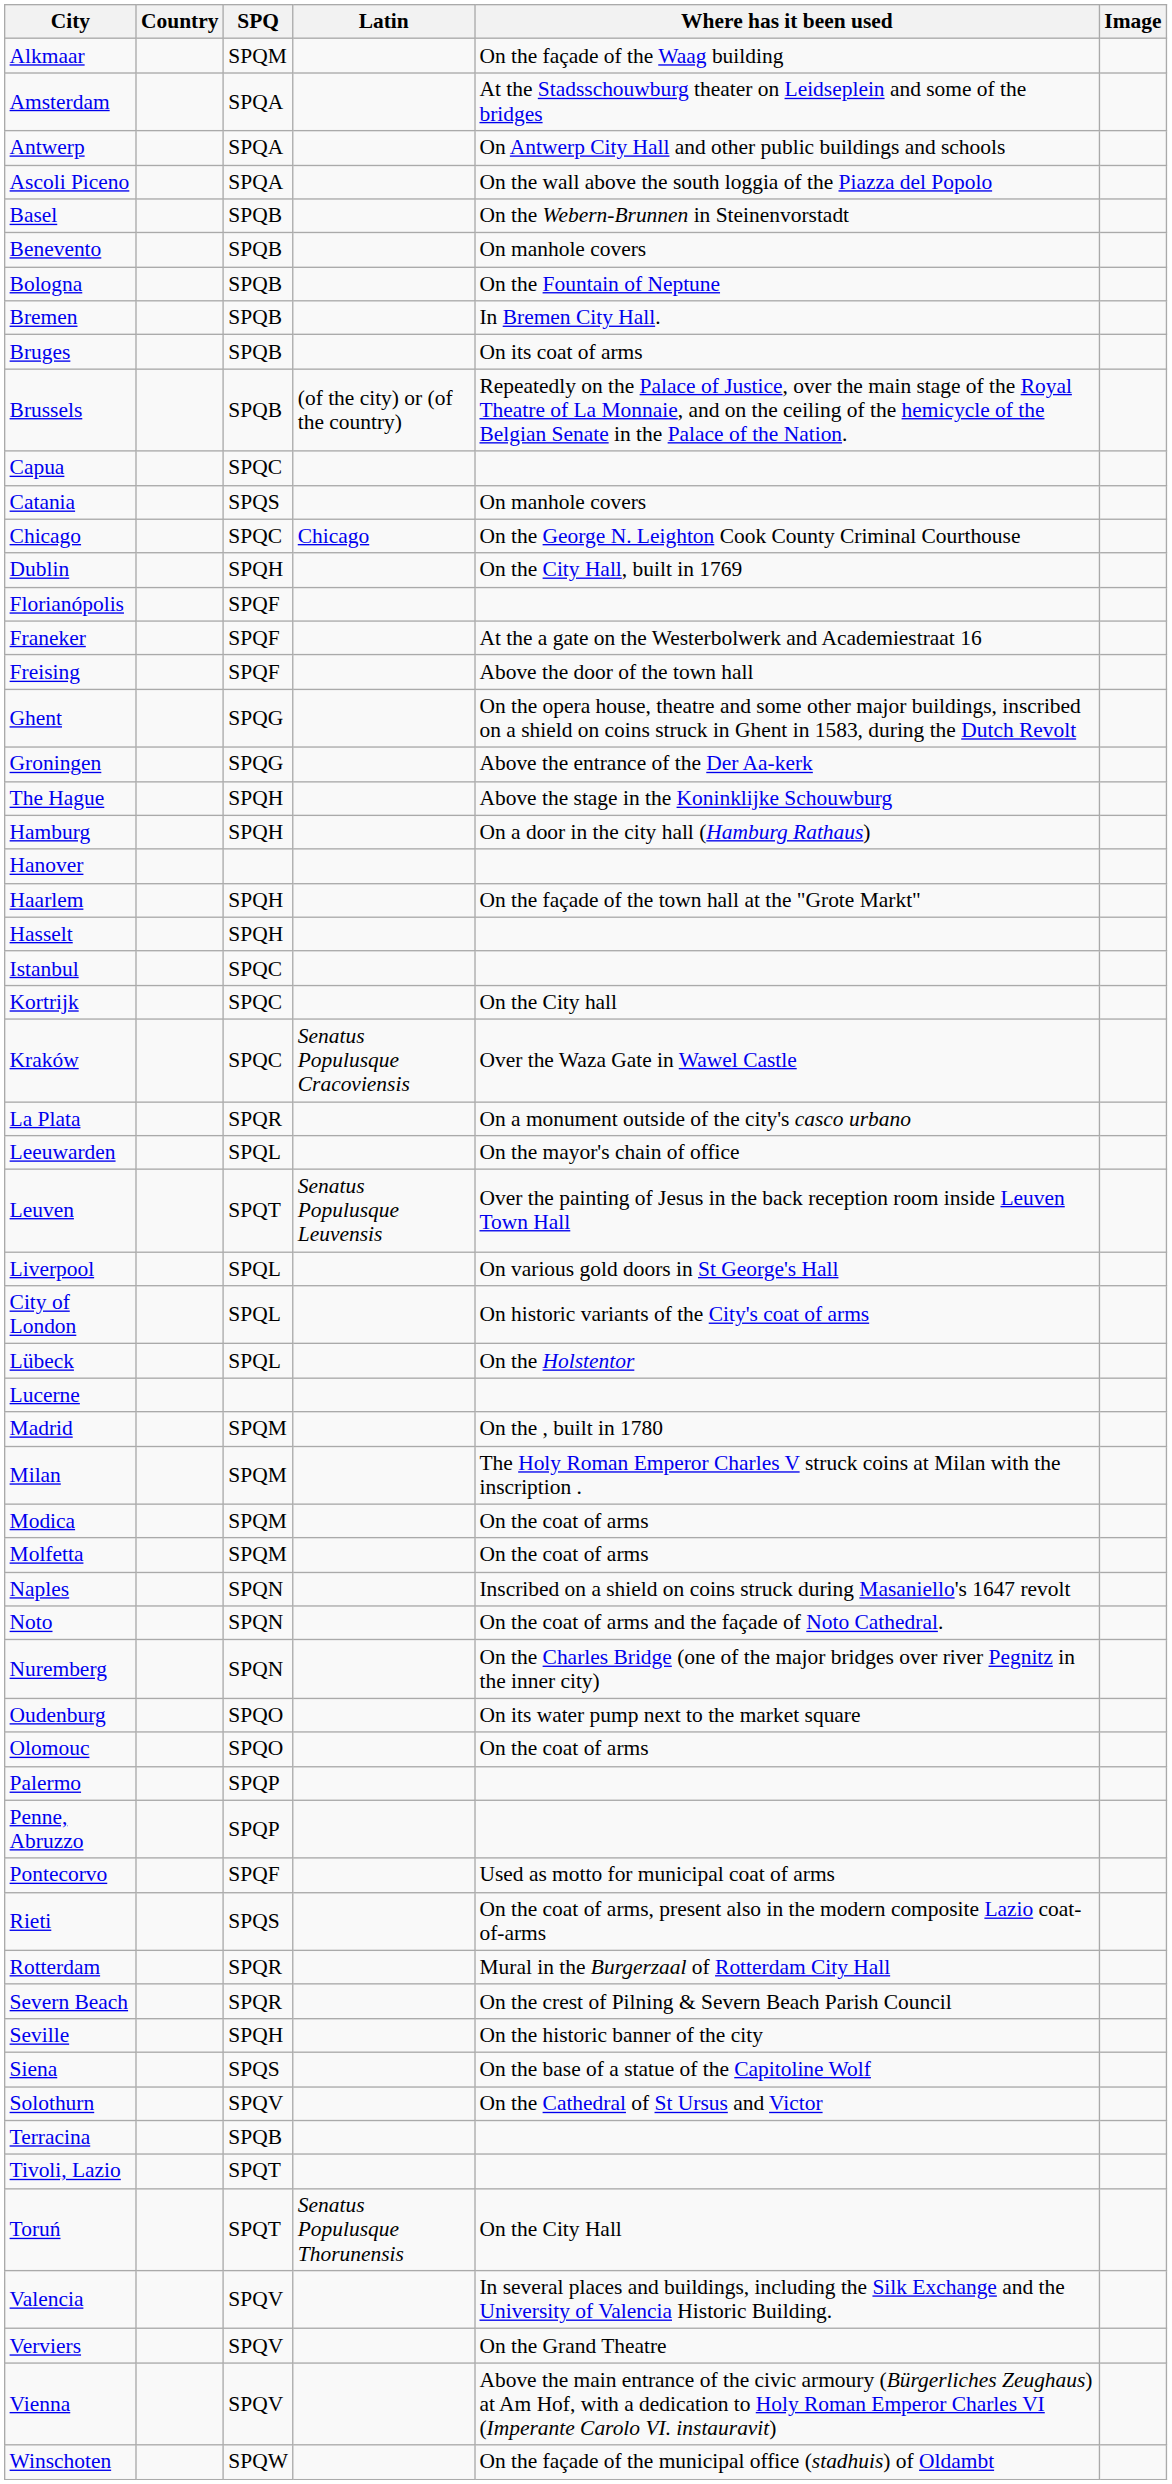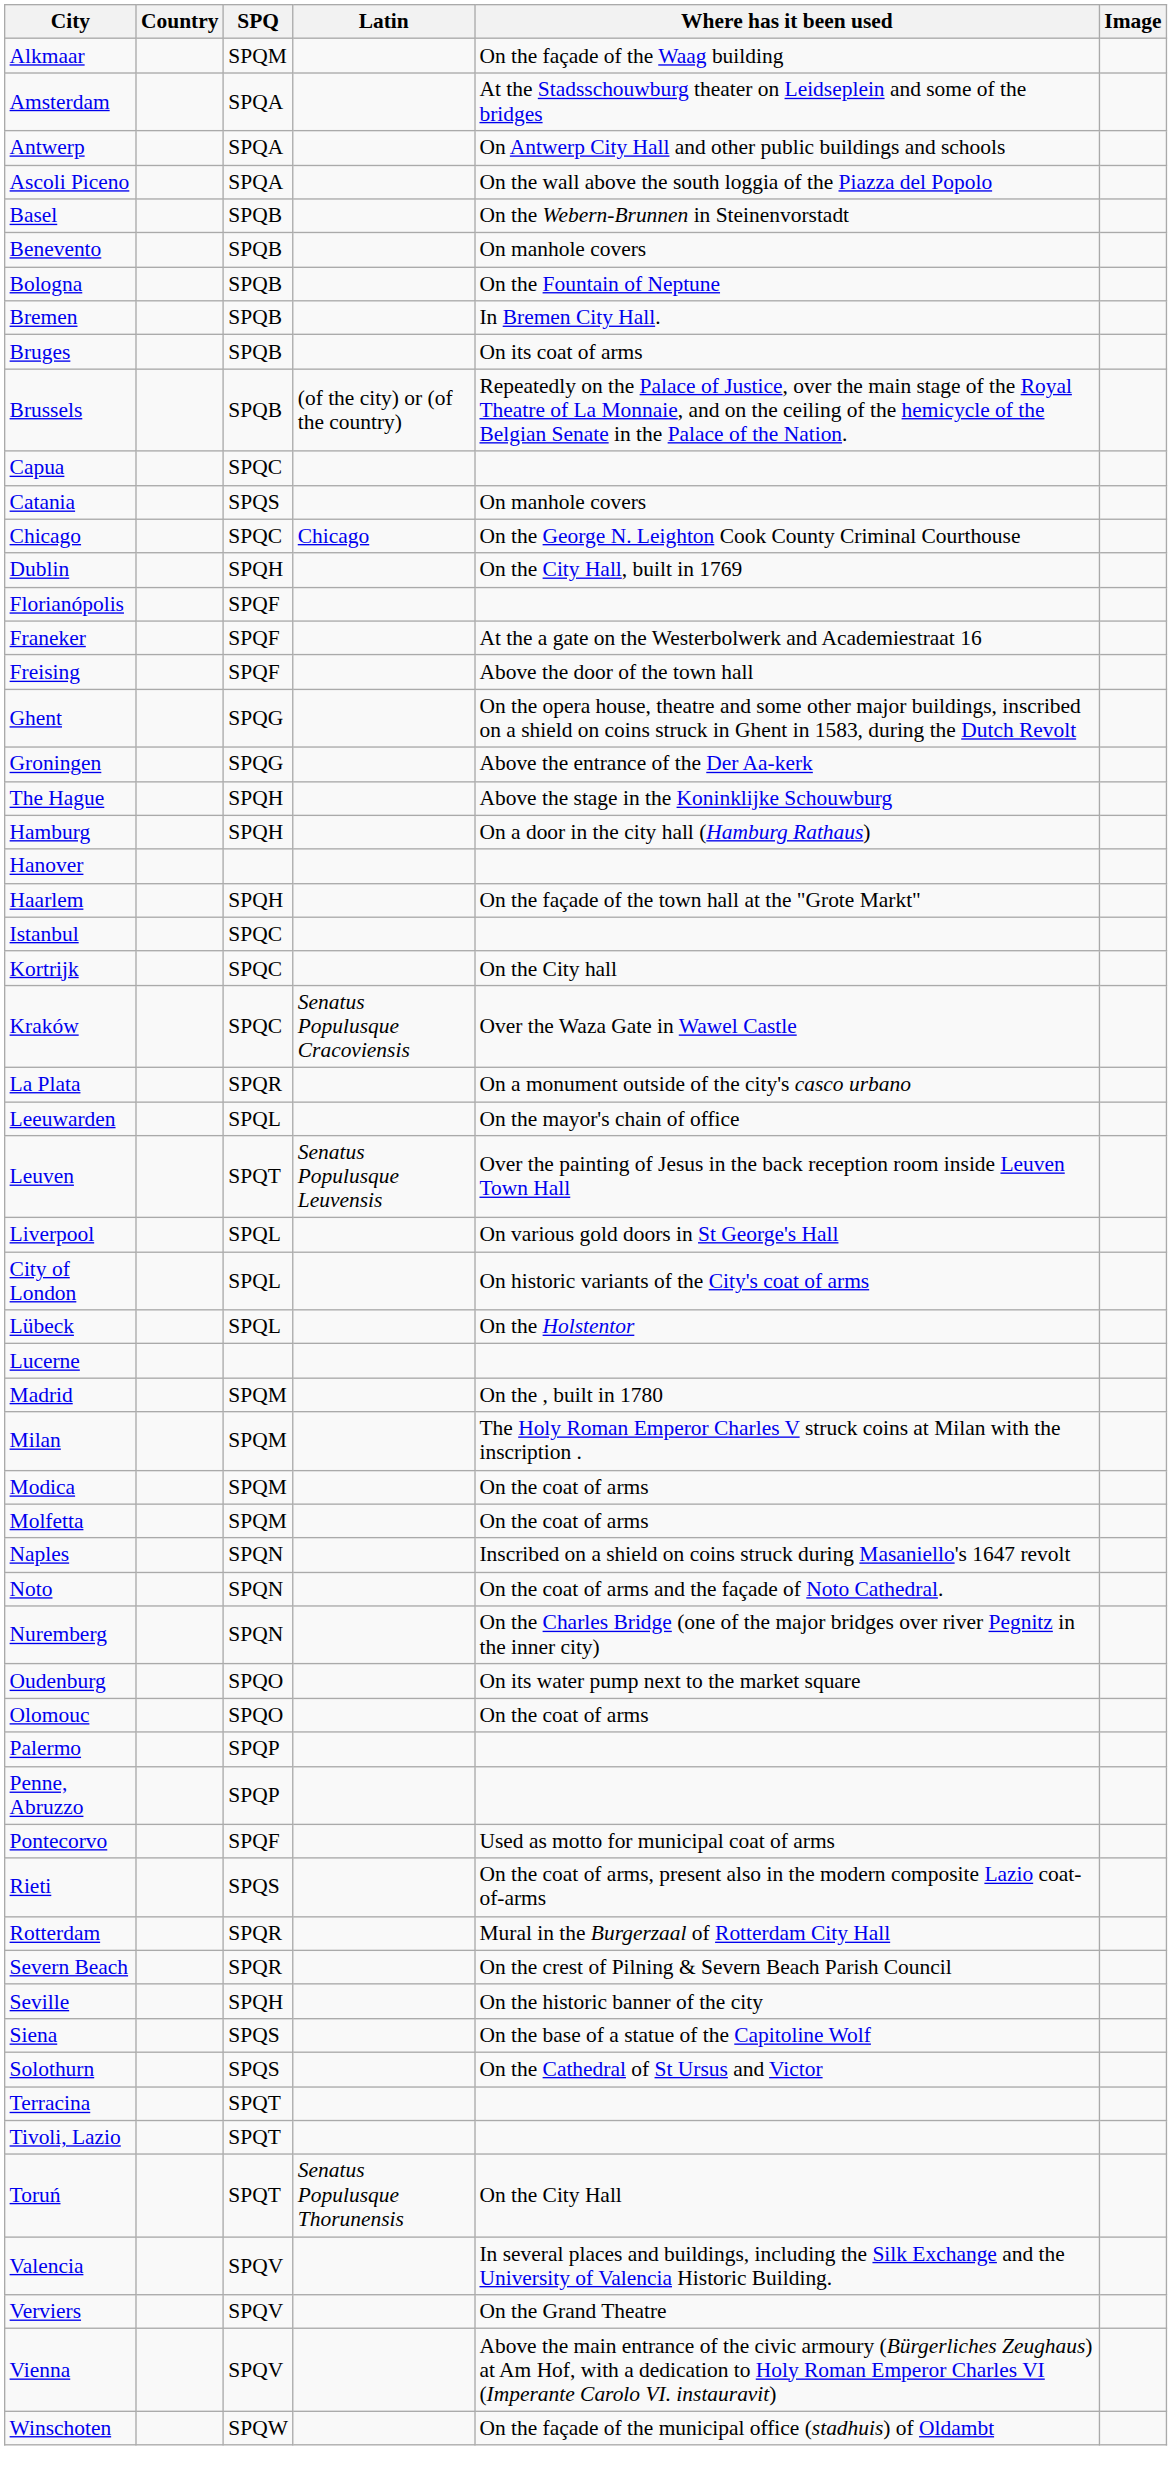- row: Hasselt | SPQH
Solothurn | SPQ: SPQV -> SPQS
Terracina | SPQ: SPQB -> SPQT
